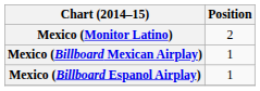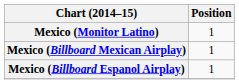Mexico (Monitor Latino) | Position: 2 -> 1
